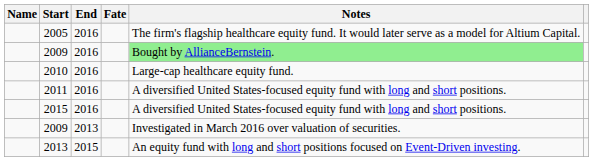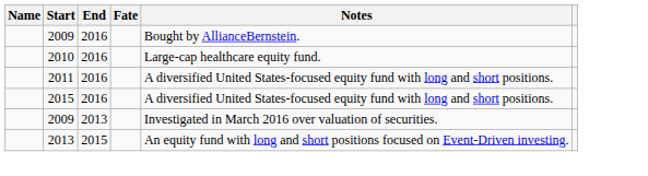- row: 2005 | 2016 | The firm's flagship healthcare equity fund. It would later serve as a model for Altium Capital.
2009 / 2016 | Notes: lightgreen background -> no background
